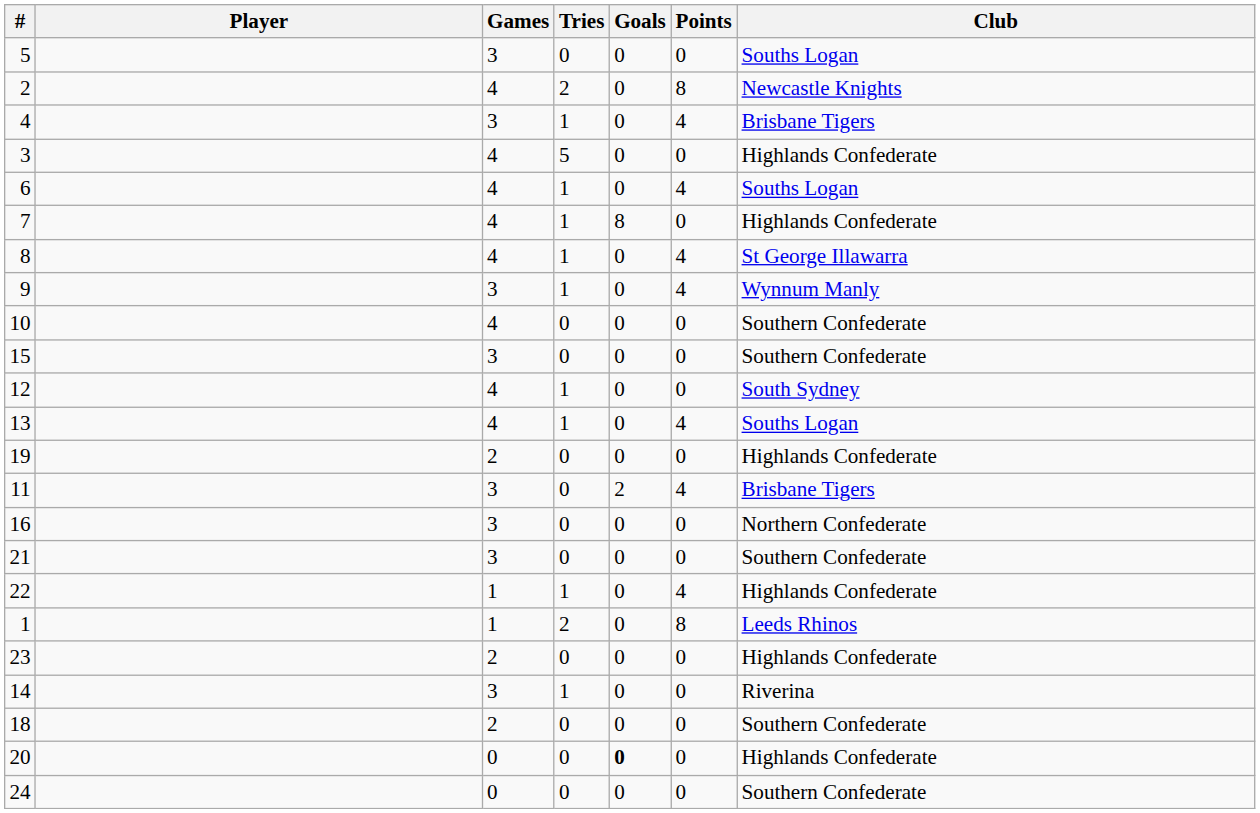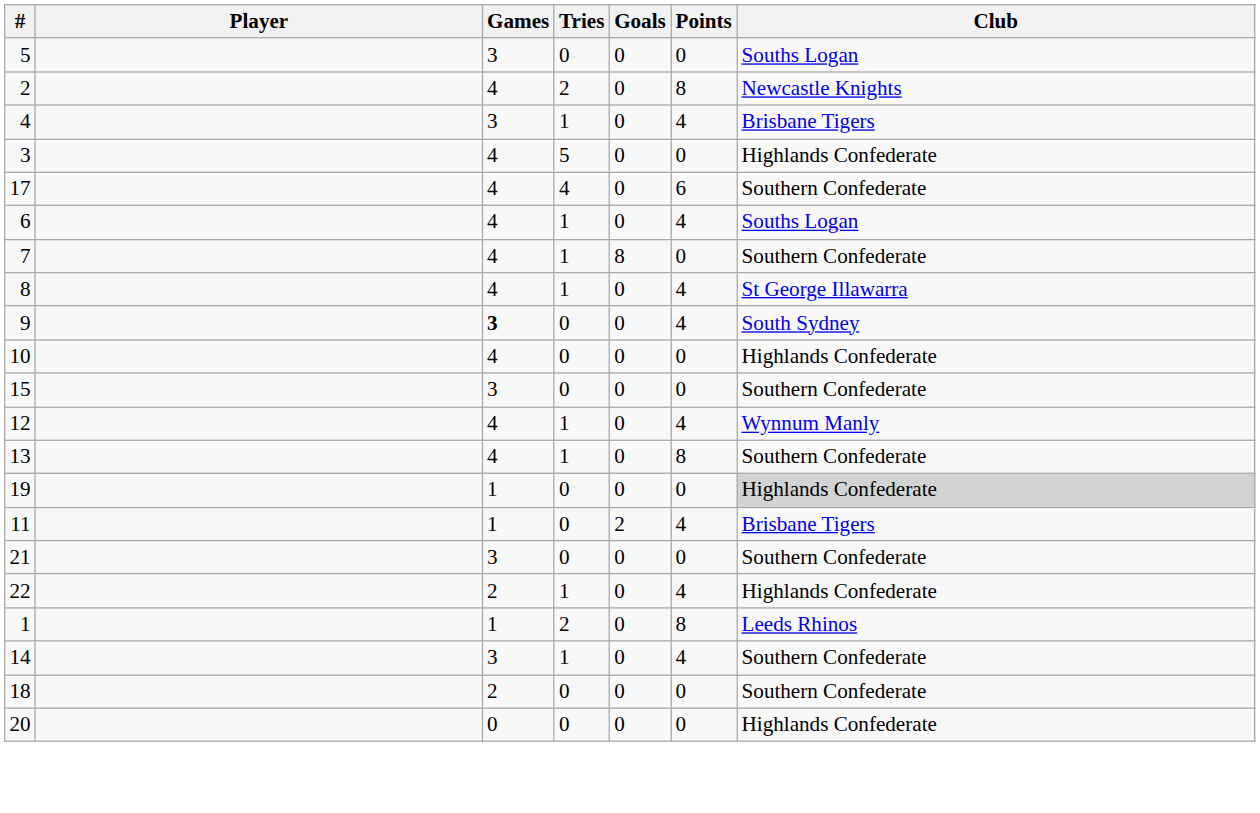+ row: 17 | 4 | 4 | 0 | 6 | Southern Confederate
7 | Club: Highlands Confederate -> Southern Confederate
9 | Games: normal -> bold
9 | Tries: 1 -> 0
9 | Club: Wynnum Manly -> South Sydney
10 | Club: Southern Confederate -> Highlands Confederate
12 | Points: 0 -> 4
12 | Club: South Sydney -> Wynnum Manly
13 | Points: 4 -> 8
13 | Club: Souths Logan -> Southern Confederate
19 | Games: 2 -> 1
19 | Club: no background -> lightgrey background
11 | Games: 3 -> 1
- row: 16 | 3 | 0 | 0 | 0 | Northern Confederate
22 | Games: 1 -> 2
- row: 23 | 2 | 0 | 0 | 0 | Highlands Confederate
14 | Points: 0 -> 4
14 | Club: Riverina -> Southern Confederate
20 | Goals: bold -> normal
- row: 24 | 0 | 0 | 0 | 0 | Southern Confederate
